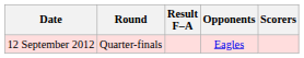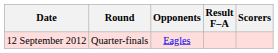columns swapped: Opponents <-> Result F–A
